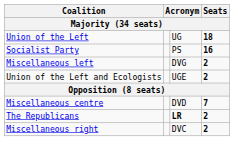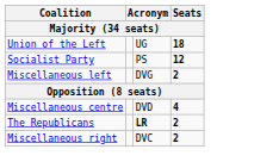Socialist Party | Seats: 16 -> 12
- row: Union of the Left and Ecologists | UGE | 2
Miscellaneous centre | Seats: 7 -> 4
